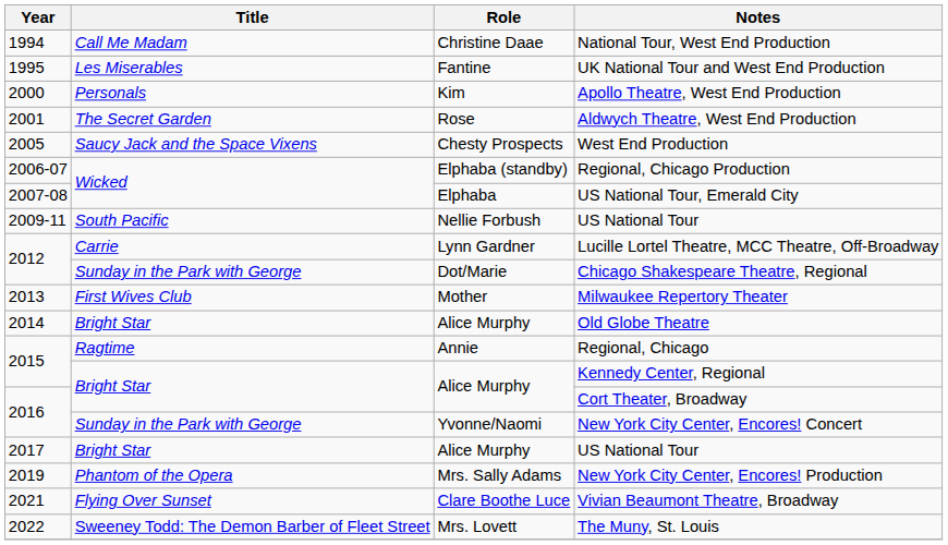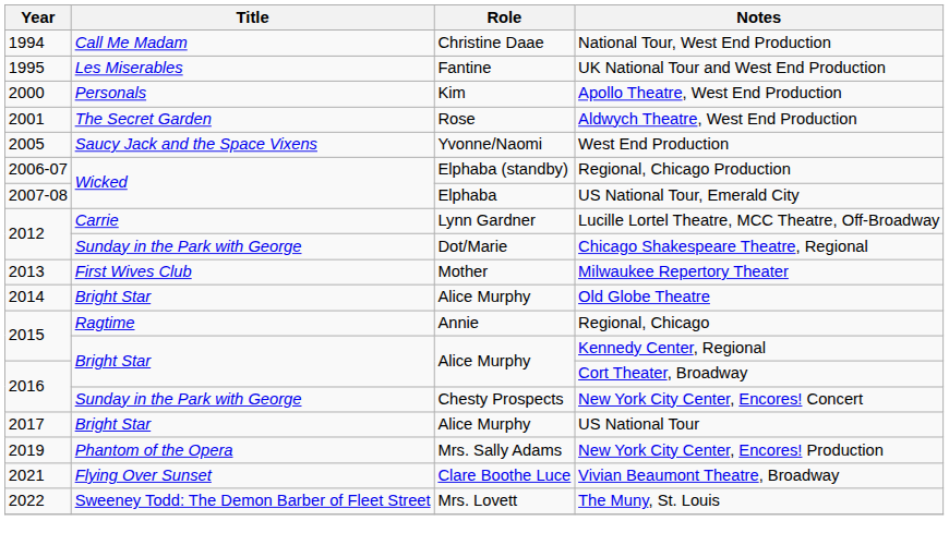West End Production | Role: Chesty Prospects -> Yvonne/Naomi
- row: 2009-11 | South Pacific | Nellie Forbush | US National Tour
New York City Center, Encores! Concert | Role: Yvonne/Naomi -> Chesty Prospects
